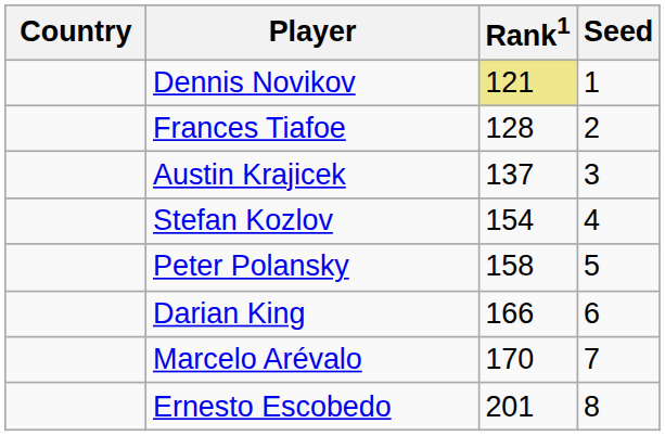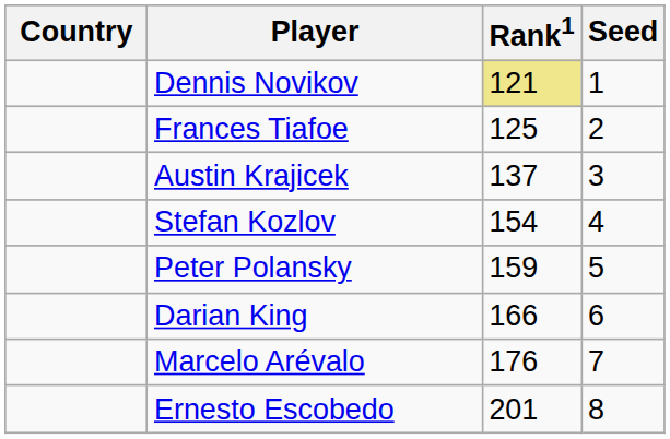Frances Tiafoe | Rank1: 128 -> 125
Peter Polansky | Rank1: 158 -> 159
Marcelo Arévalo | Rank1: 170 -> 176
